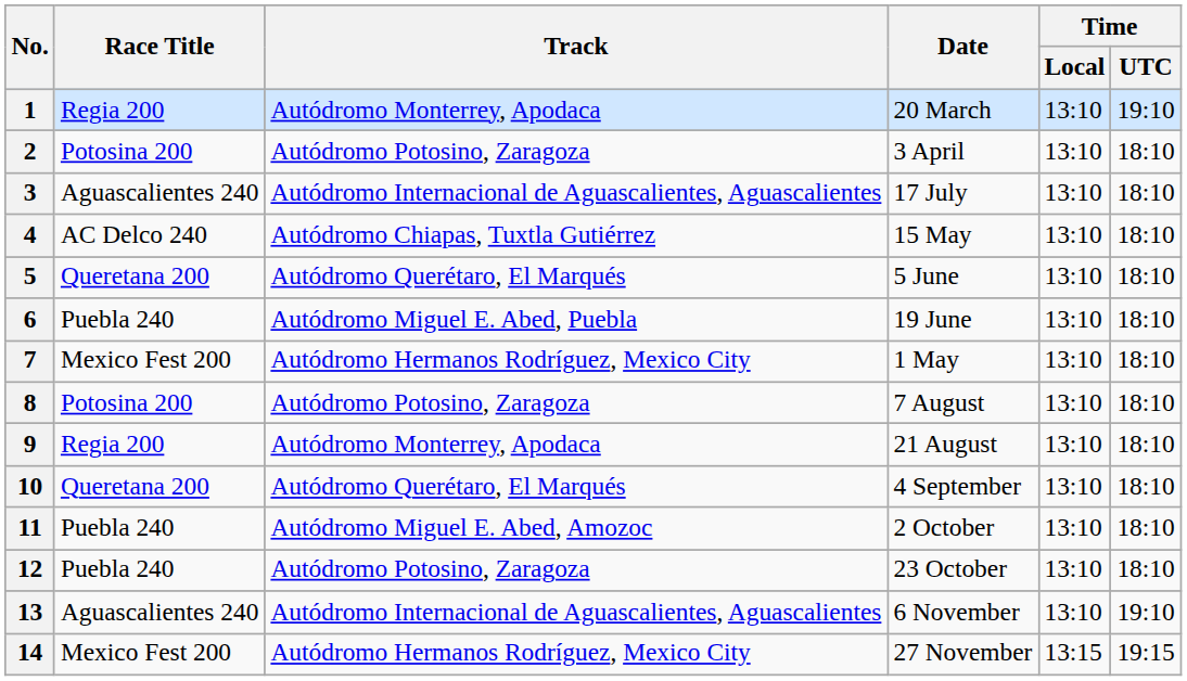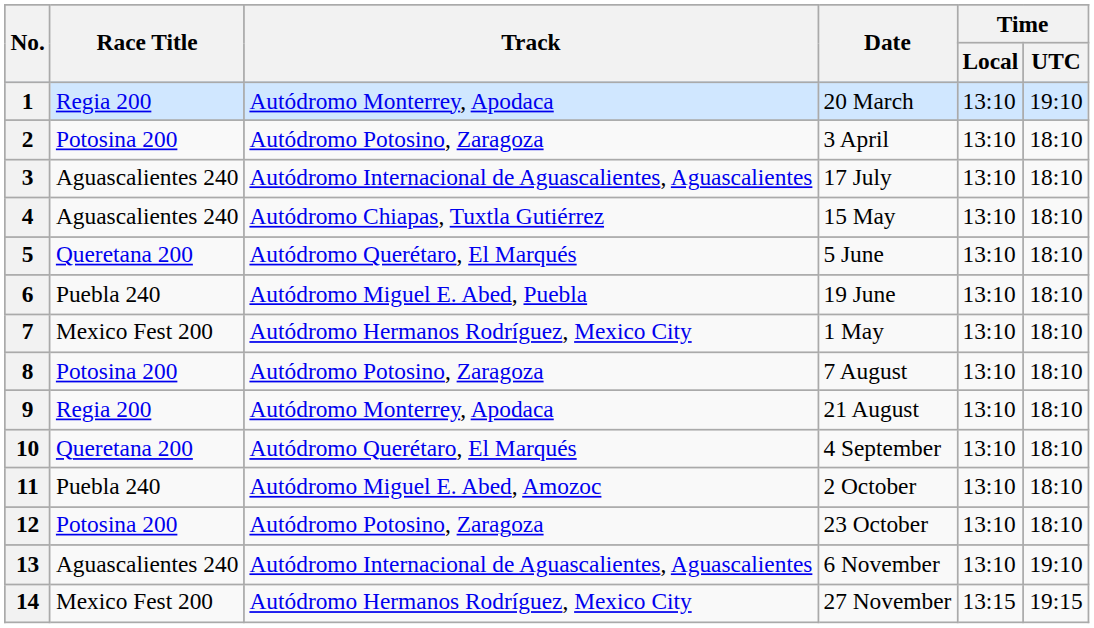4 | Race Title: AC Delco 240 -> Aguascalientes 240
12 | Race Title: Puebla 240 -> Potosina 200
